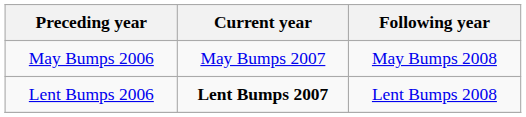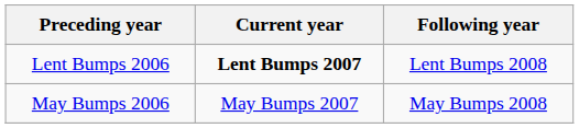rows swapped: Lent Bumps 2006 <-> May Bumps 2006
